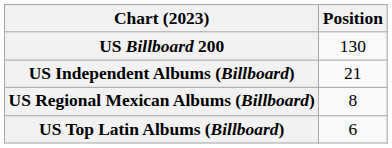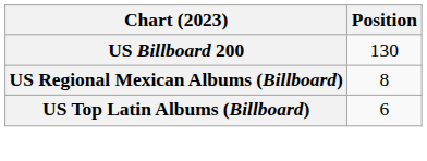- row: US Independent Albums (Billboard) | 21
